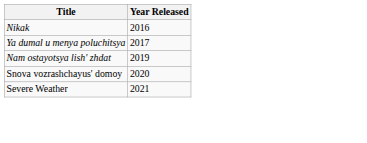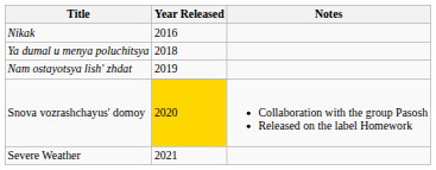+ column: Notes | Collaboration with the group Pasosh Released on the label Homework
Ya dumal u menya poluchitsya | Year Released: 2017 -> 2018
Snova vozrashchayus' domoy | Year Released: no background -> gold background
